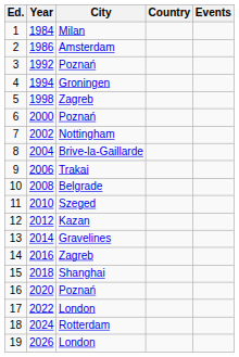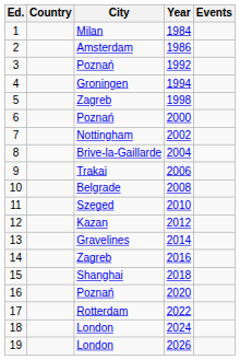columns swapped: Year <-> Country
17 | City: London -> Rotterdam
18 | City: Rotterdam -> London
